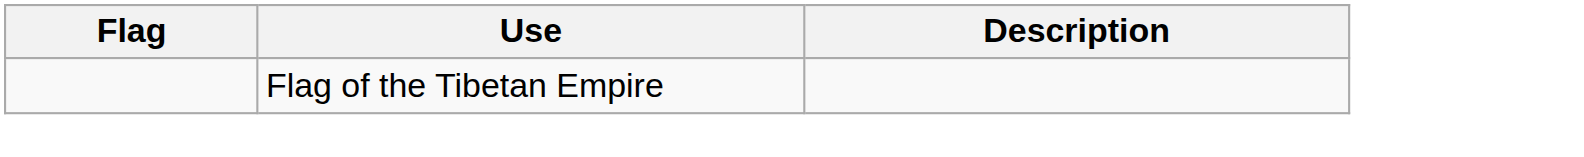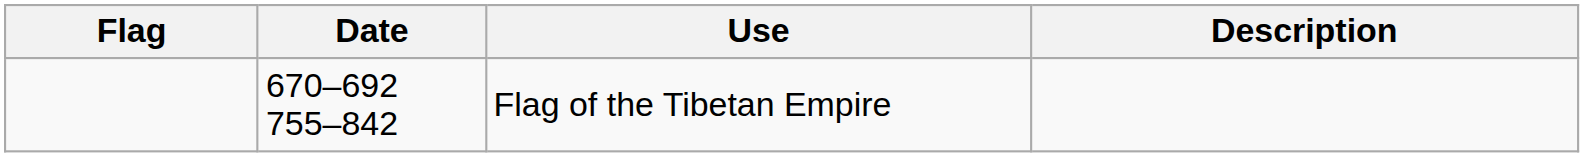+ column: Date | 670–692 755–842
